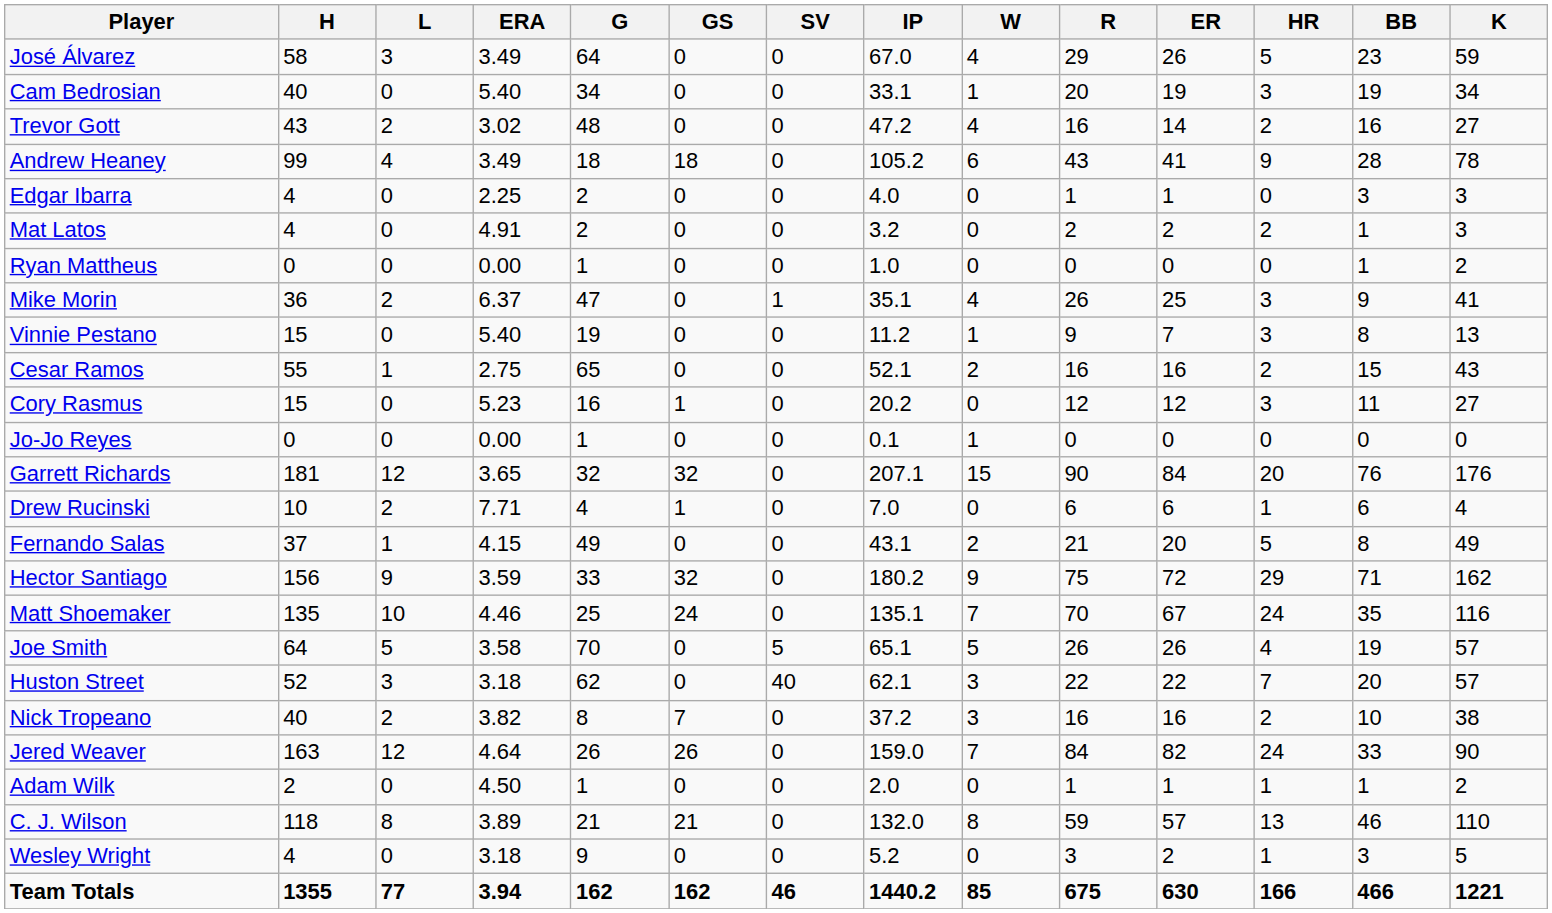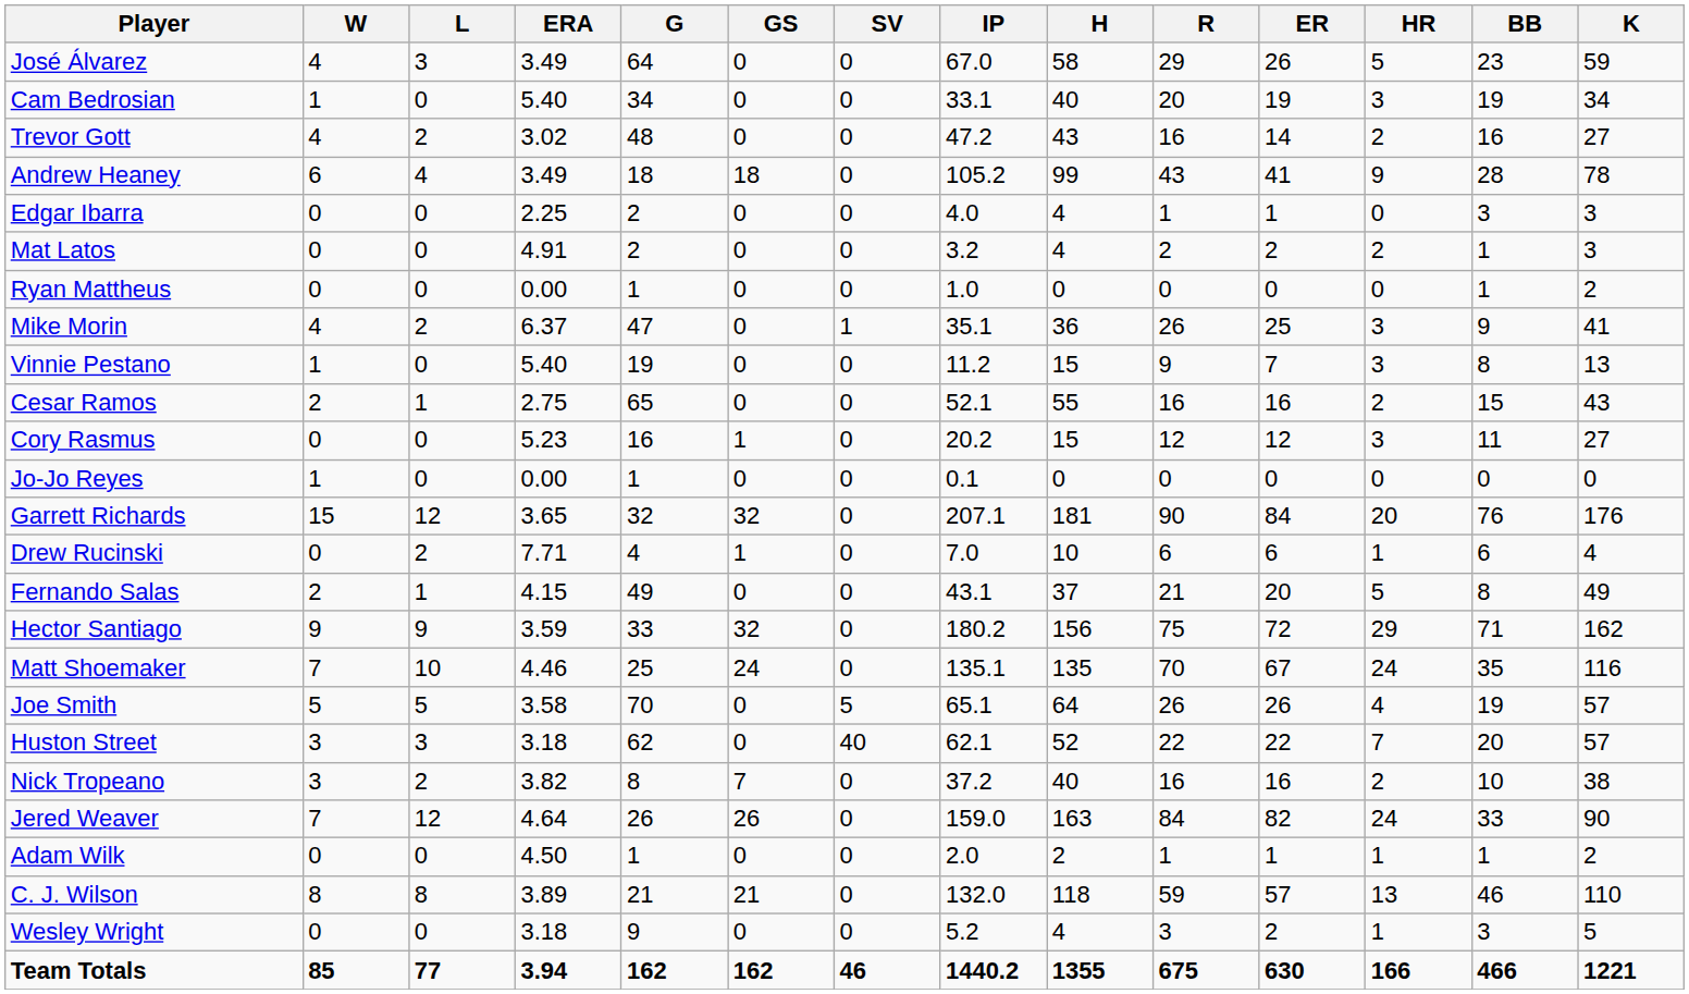columns swapped: W <-> H
